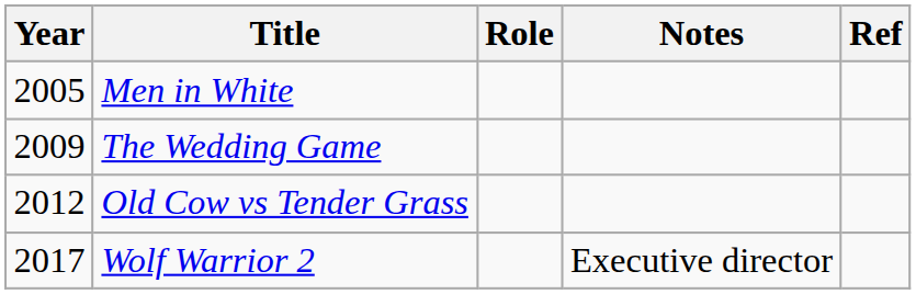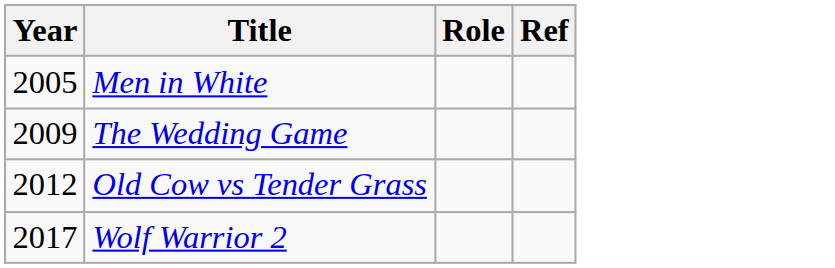- column: Notes | Executive director
